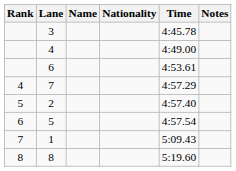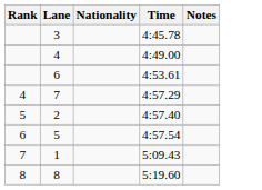- column: Name
